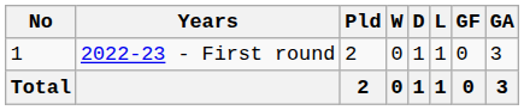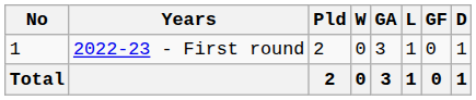columns swapped: D <-> GA
